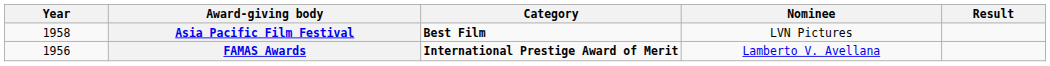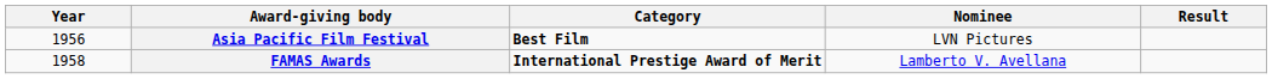Asia Pacific Film Festival | Year: 1958 -> 1956
FAMAS Awards | Year: 1956 -> 1958
